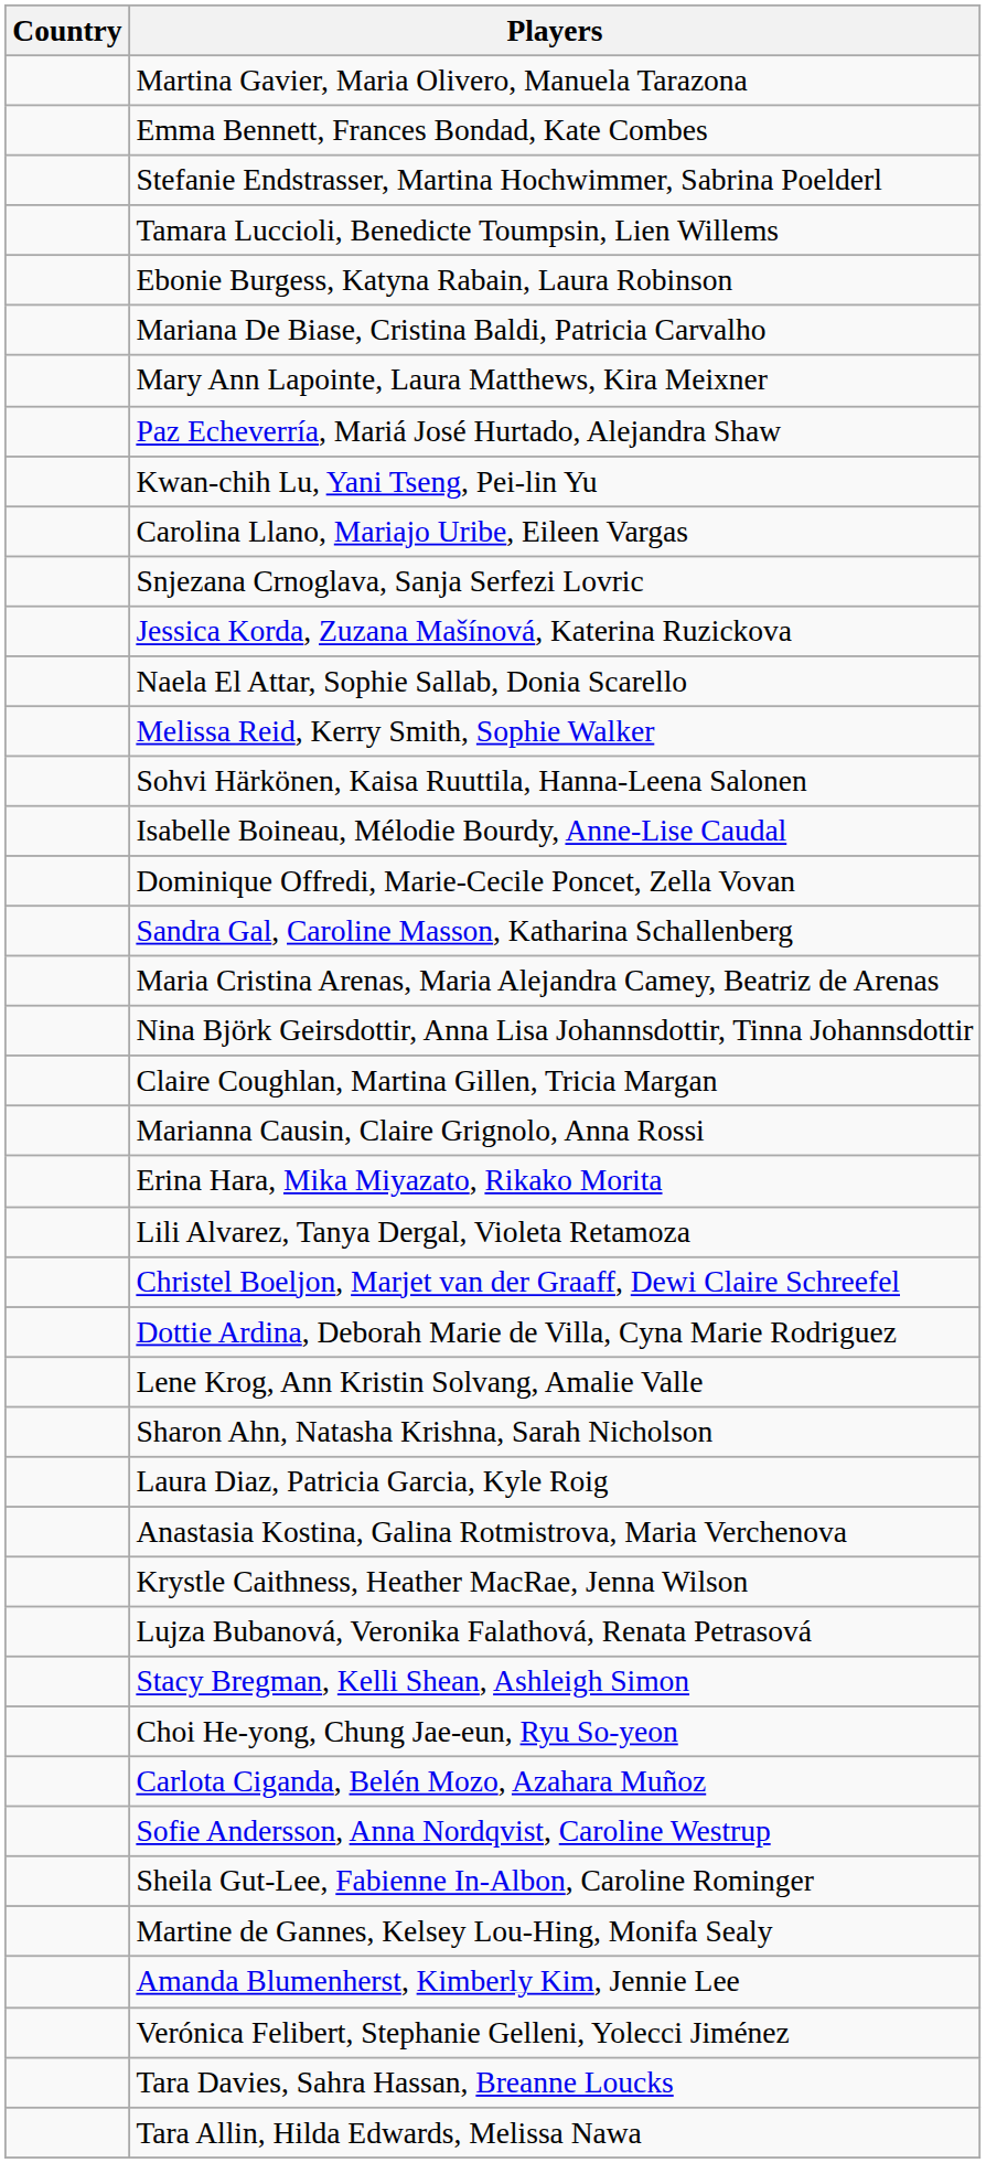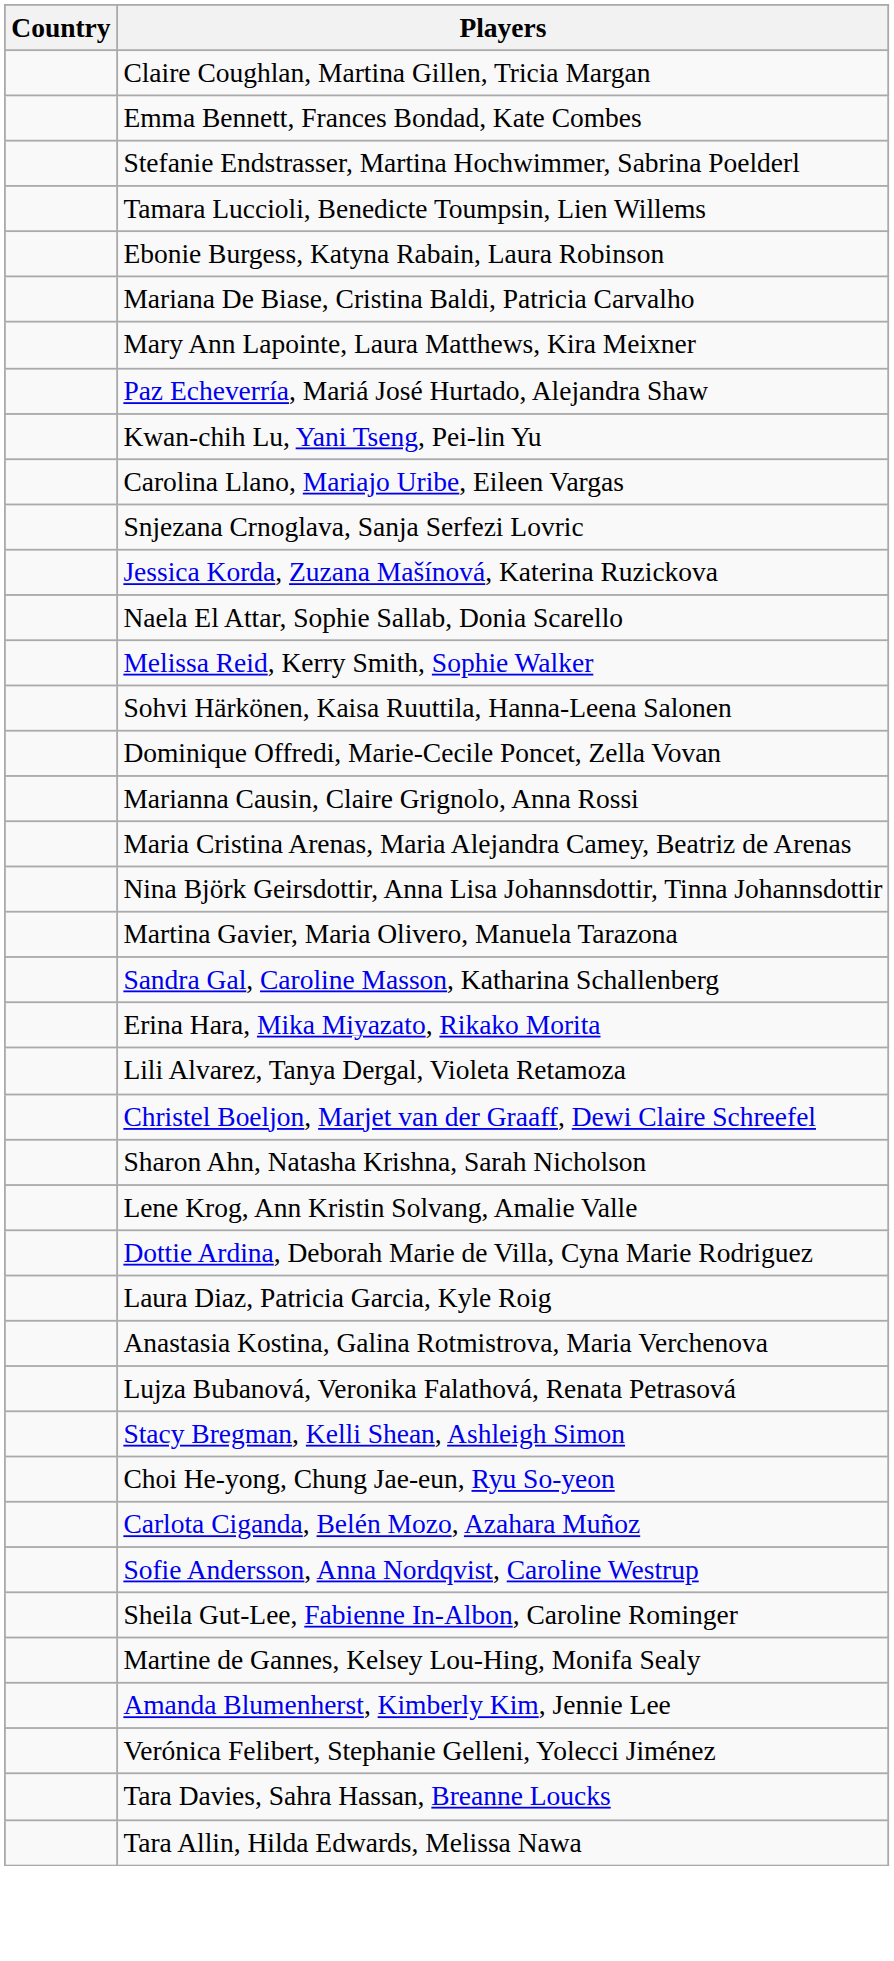rows swapped: Martina Gavier, Maria Olivero, Manuela Tarazona <-> Claire Coughlan, Martina Gillen, Tricia Margan
- row: Isabelle Boineau, Mélodie Bourdy, Anne-Lise Caudal
rows swapped: Sandra Gal, Caroline Masson, Katharina Schallenberg <-> Marianna Causin, Claire Grignolo, Anna Rossi
rows swapped: Sharon Ahn, Natasha Krishna, Sarah Nicholson <-> Dottie Ardina, Deborah Marie de Villa, Cyna Marie Rodriguez
- row: Krystle Caithness, Heather MacRae, Jenna Wilson
